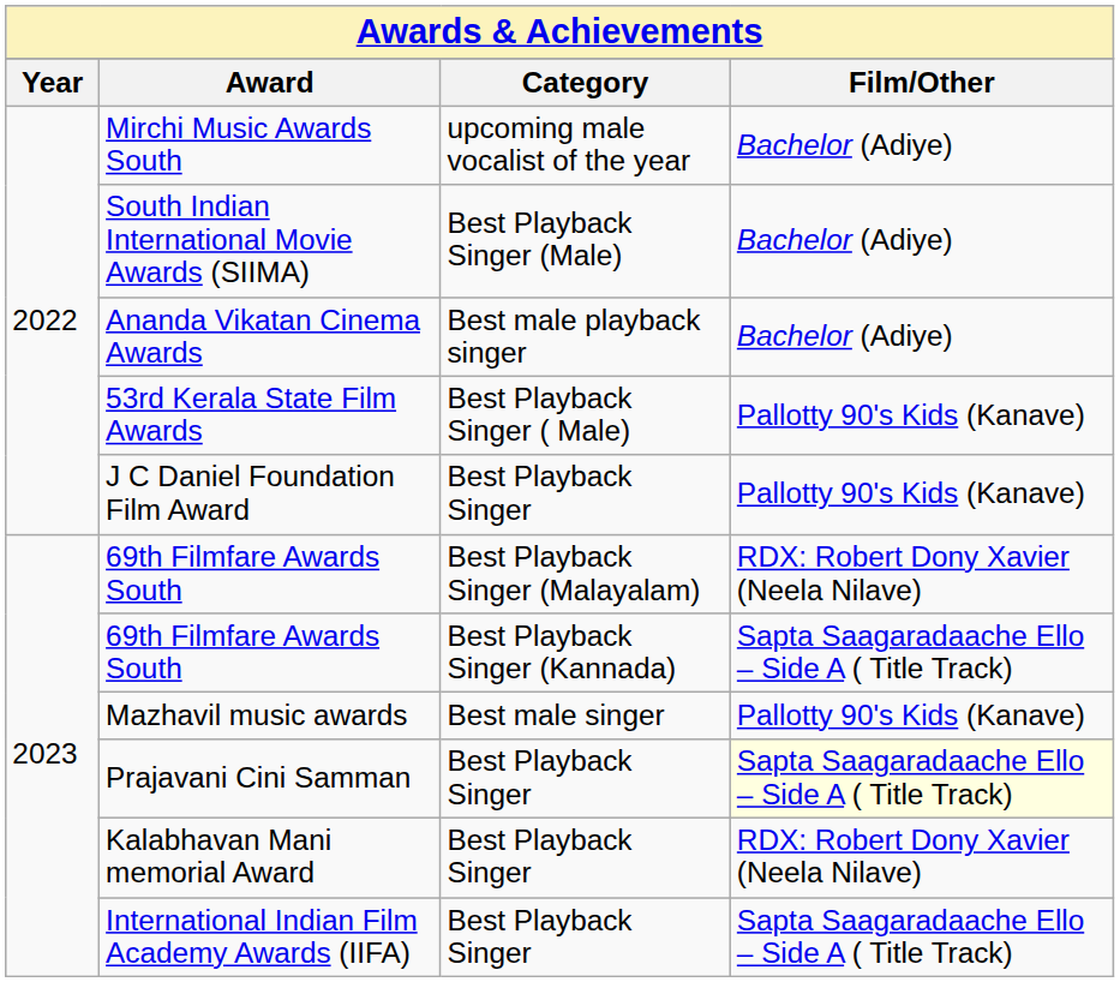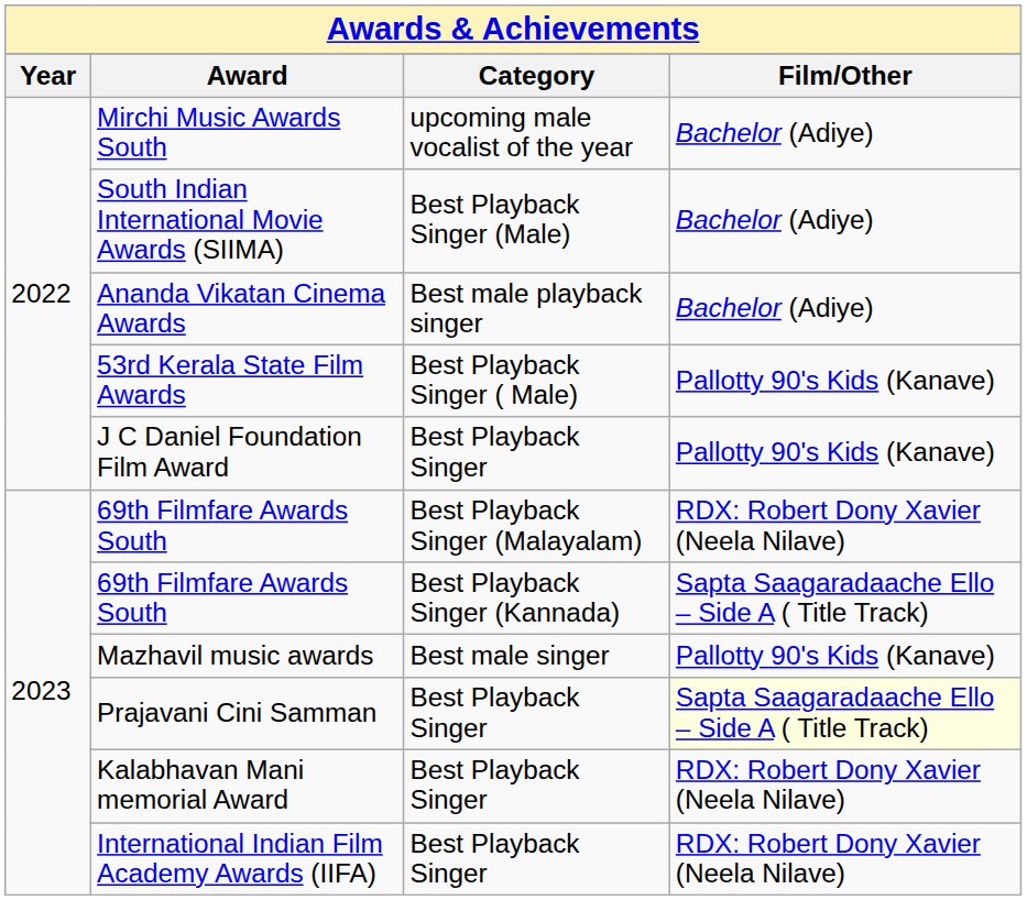International Indian Film Academy Awards (IIFA) | Film/Other: Sapta Saagaradaache Ello – Side A ( Title Track) -> RDX: Robert Dony Xavier (Neela Nilave)
